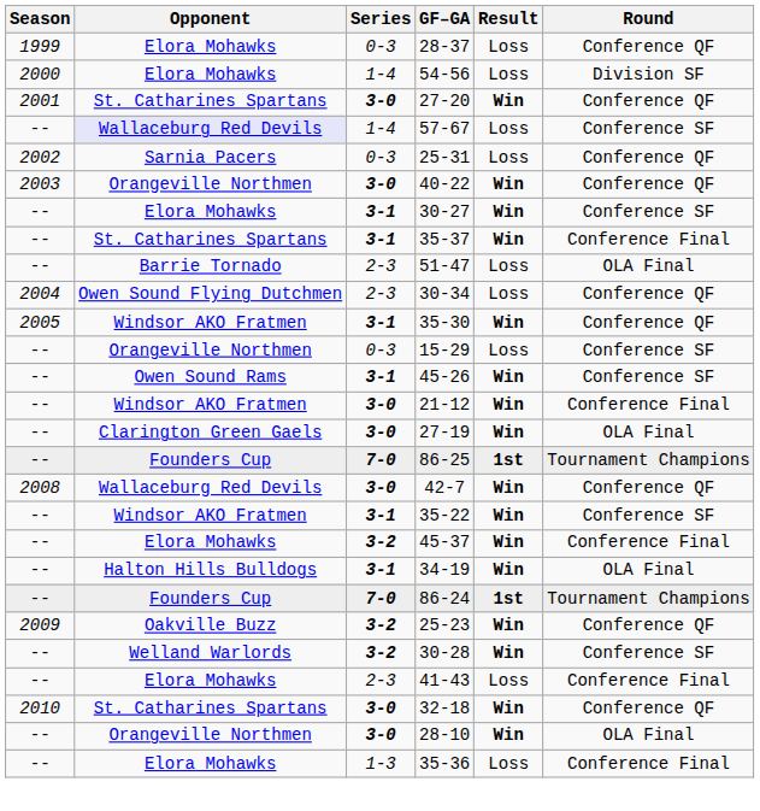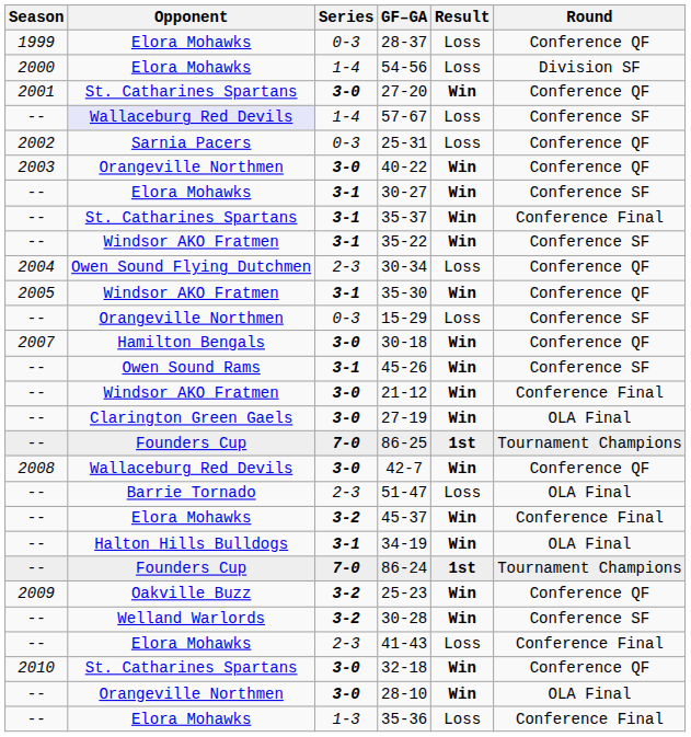rows swapped: 51-47 <-> 35-22
+ row: 2007 | Hamilton Bengals | 3-0 | 30-18 | Win | Conference QF
